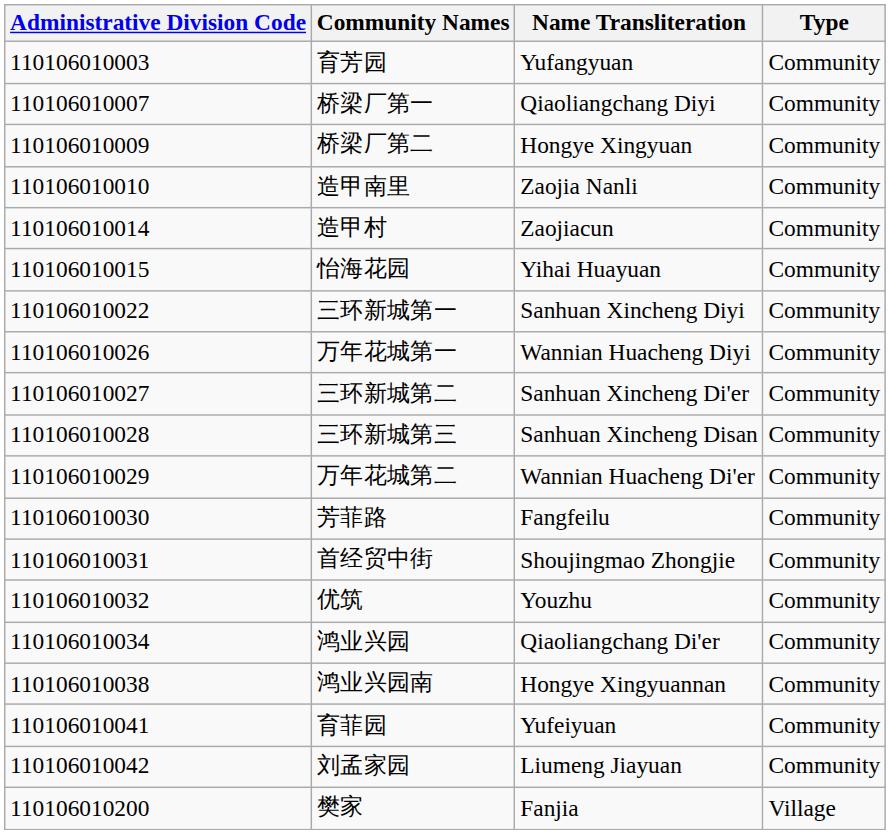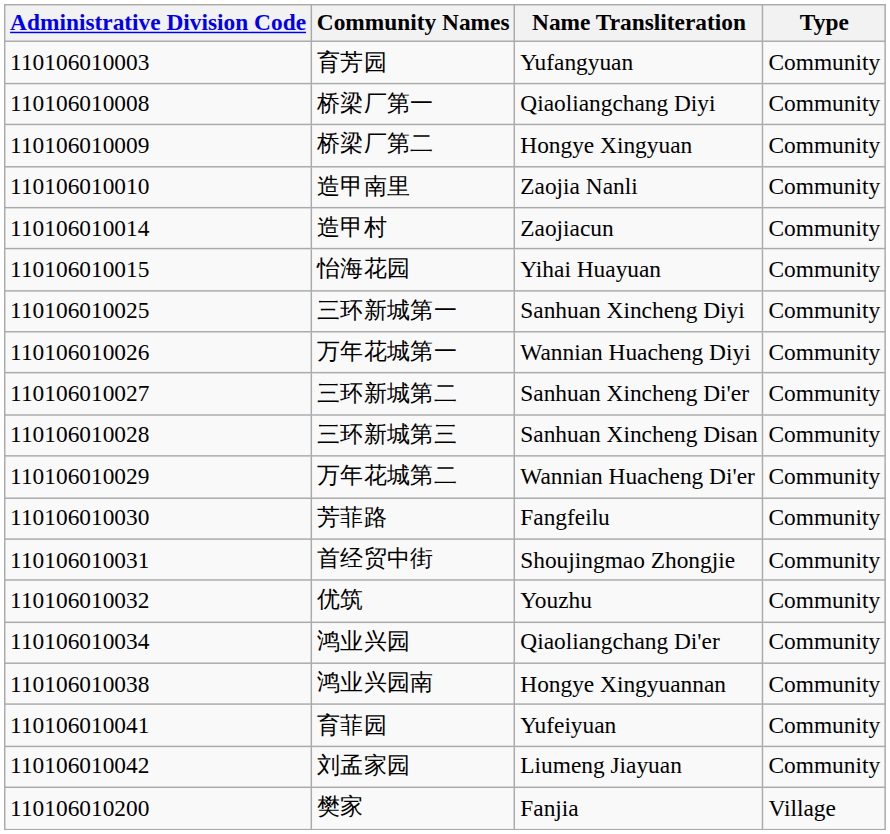桥梁厂第一 | Administrative Division Code: 110106010007 -> 110106010008
三环新城第一 | Administrative Division Code: 110106010022 -> 110106010025
